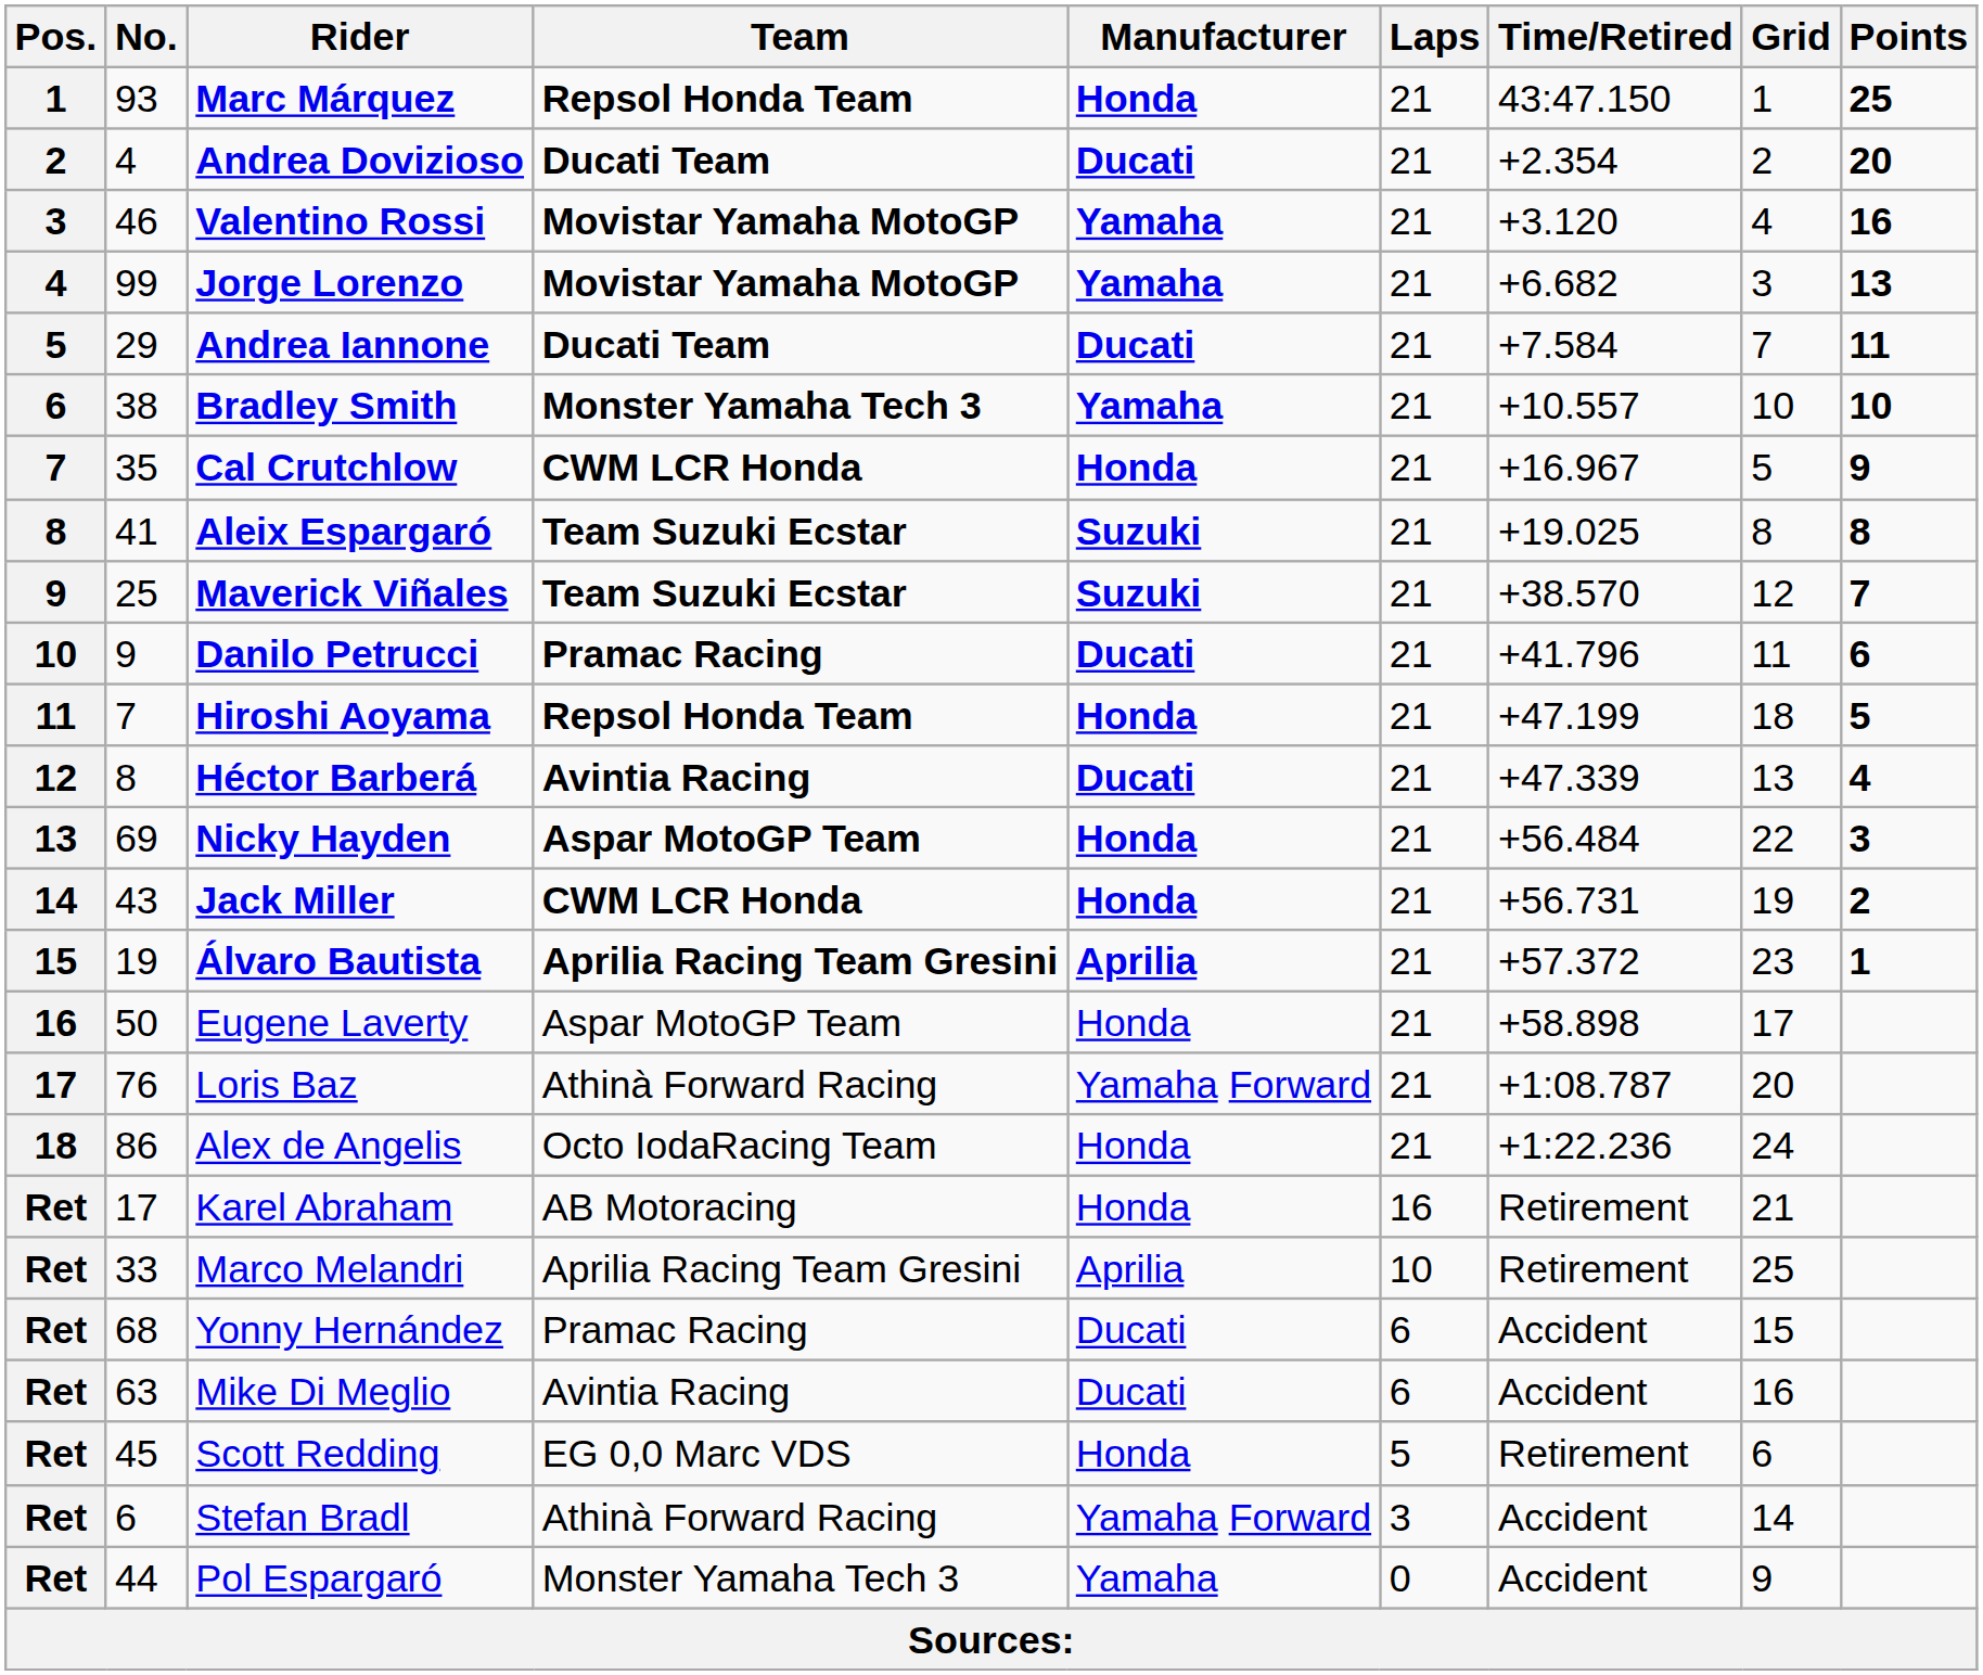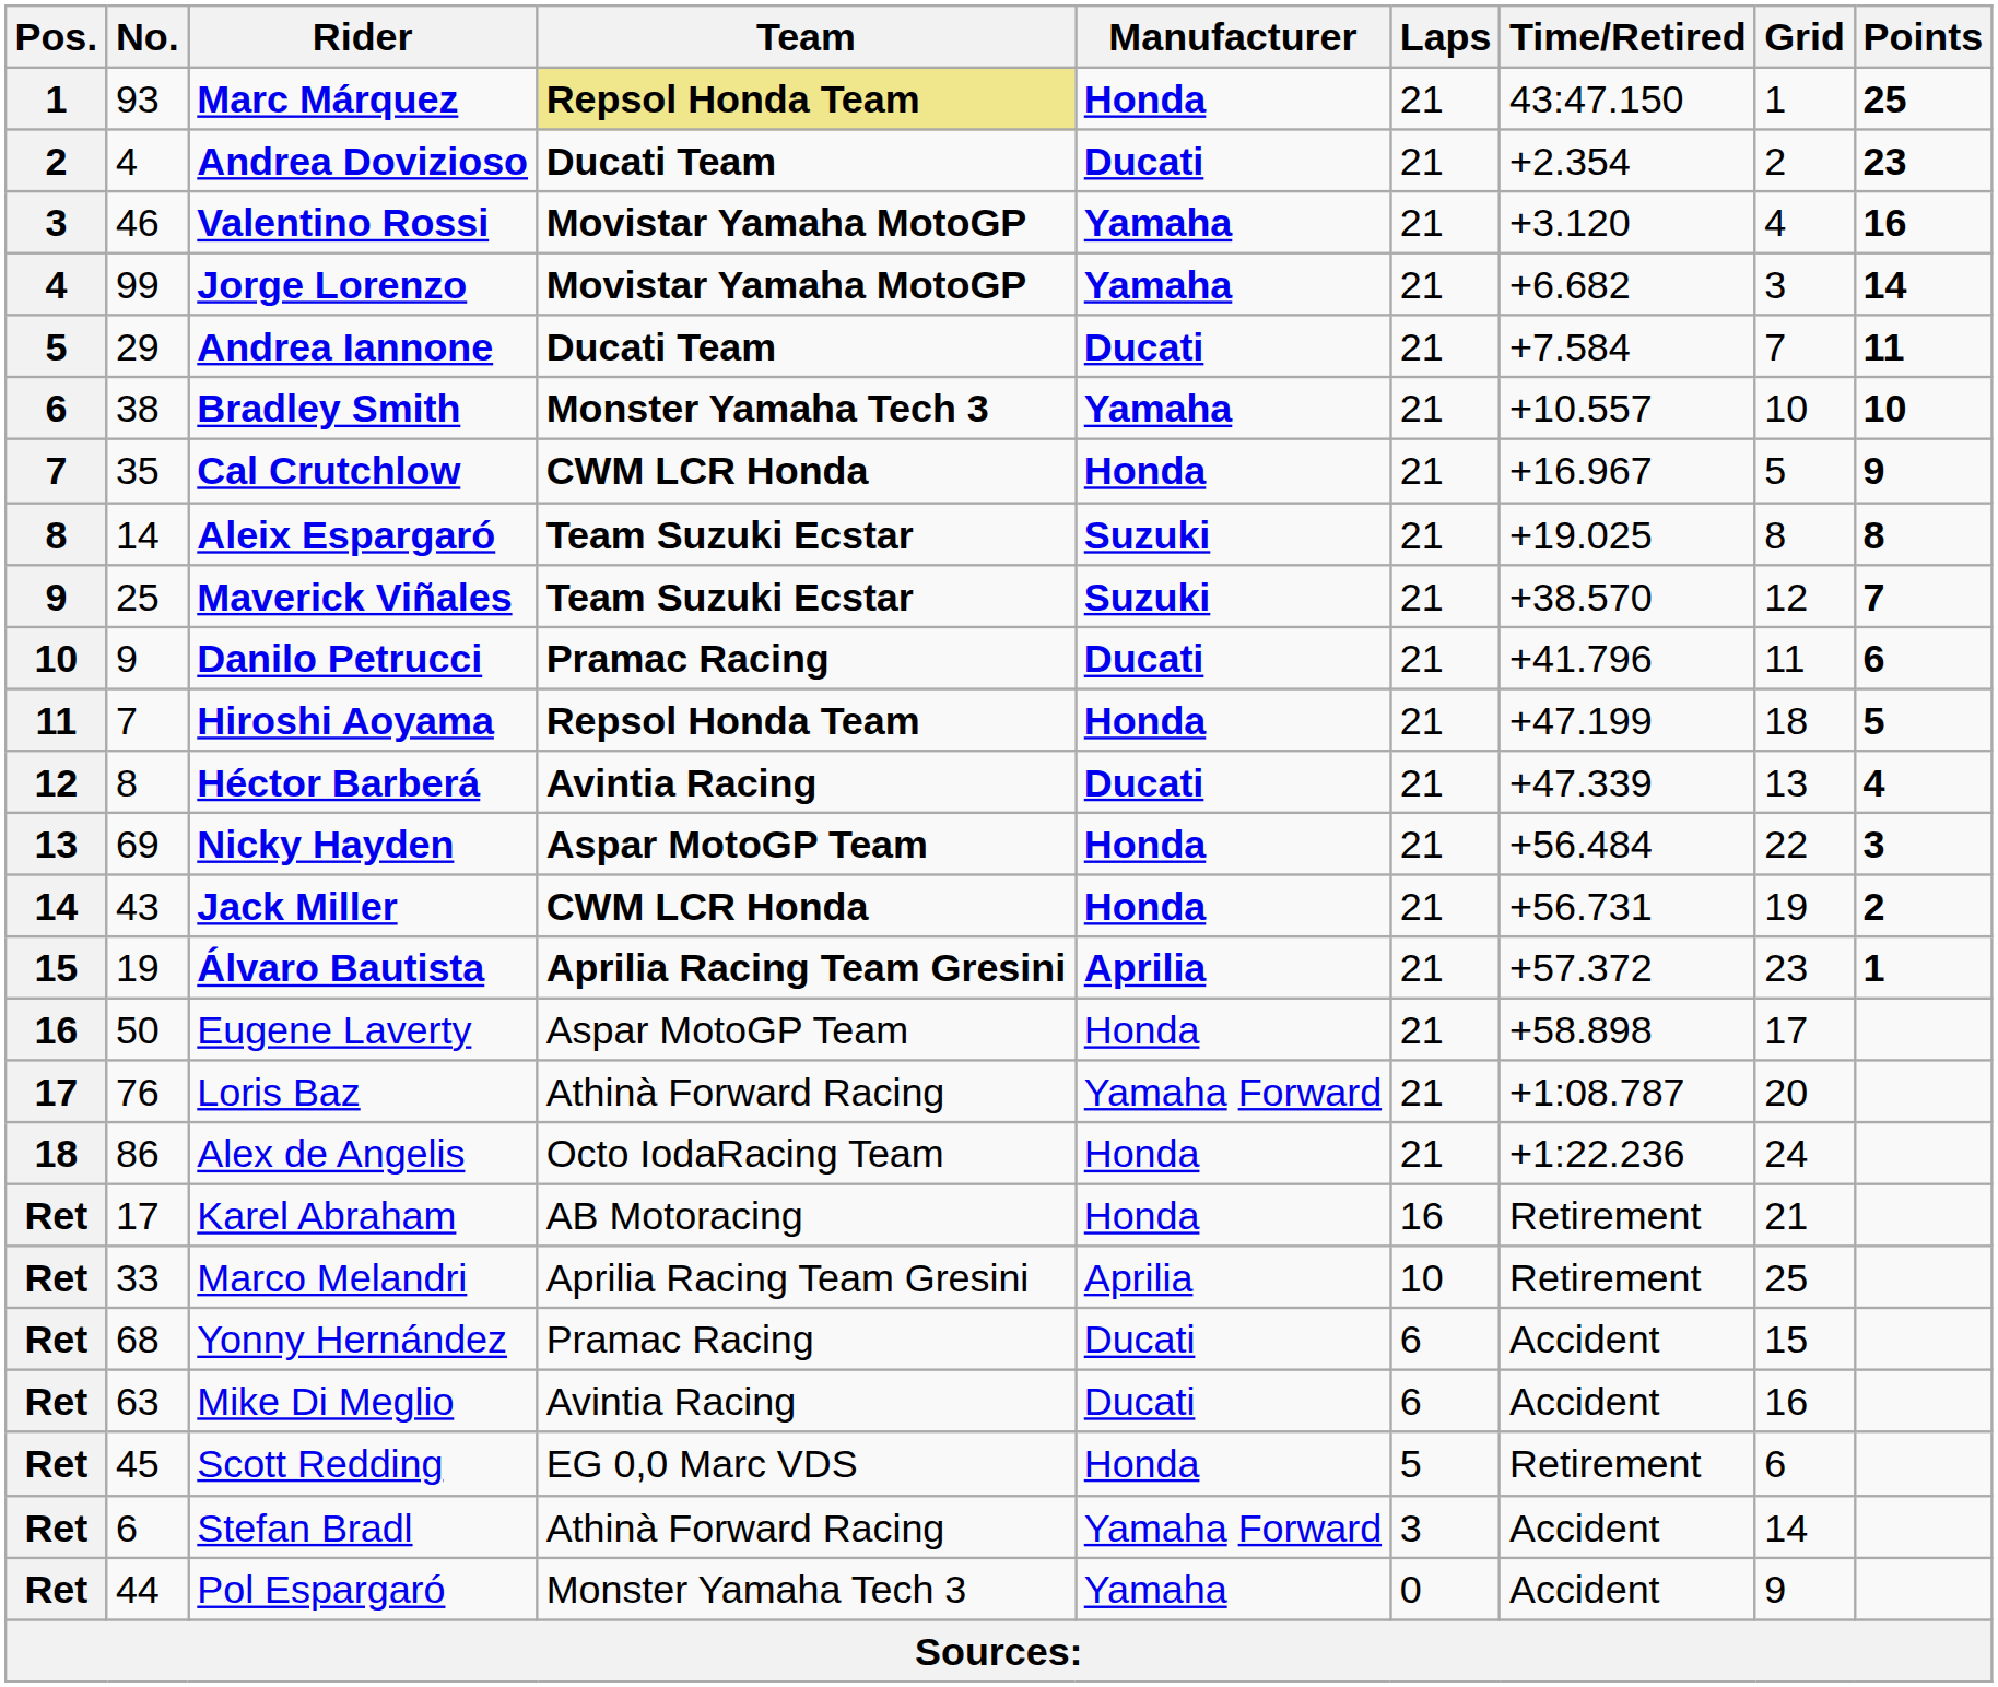Marc Márquez | Team: no background -> khaki background
Andrea Dovizioso | Points: 20 -> 23
Jorge Lorenzo | Points: 13 -> 14
Aleix Espargaró | No.: 41 -> 14
